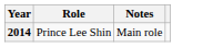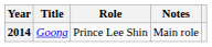+ column: Title | Goong
